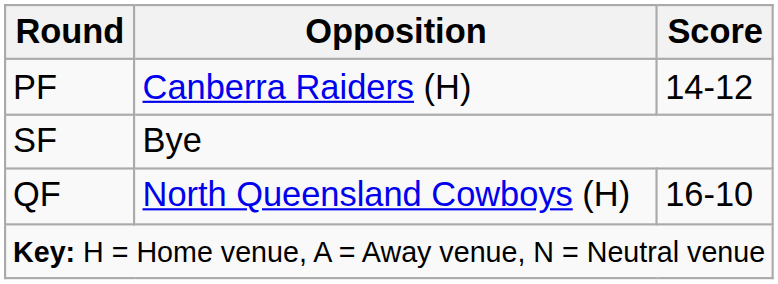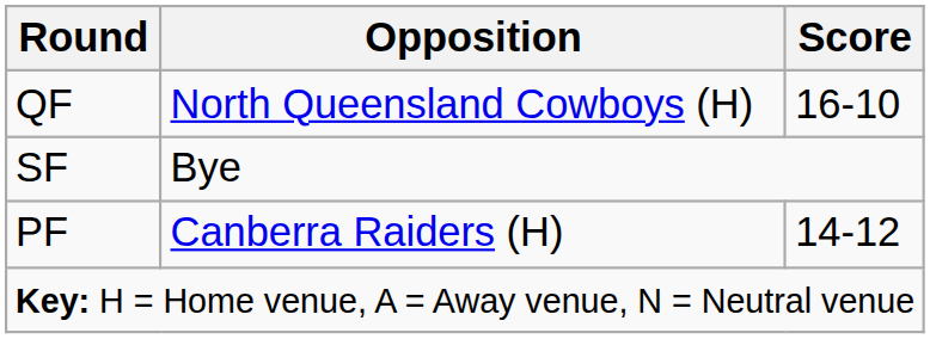rows swapped: QF <-> PF
